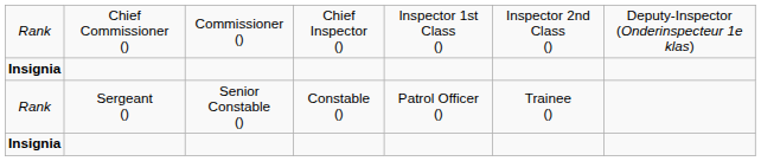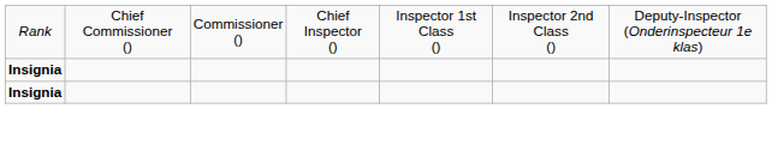- row: Rank | Sergeant () | Senior Constable () | Constable () | Patrol Officer () | Trainee ()
